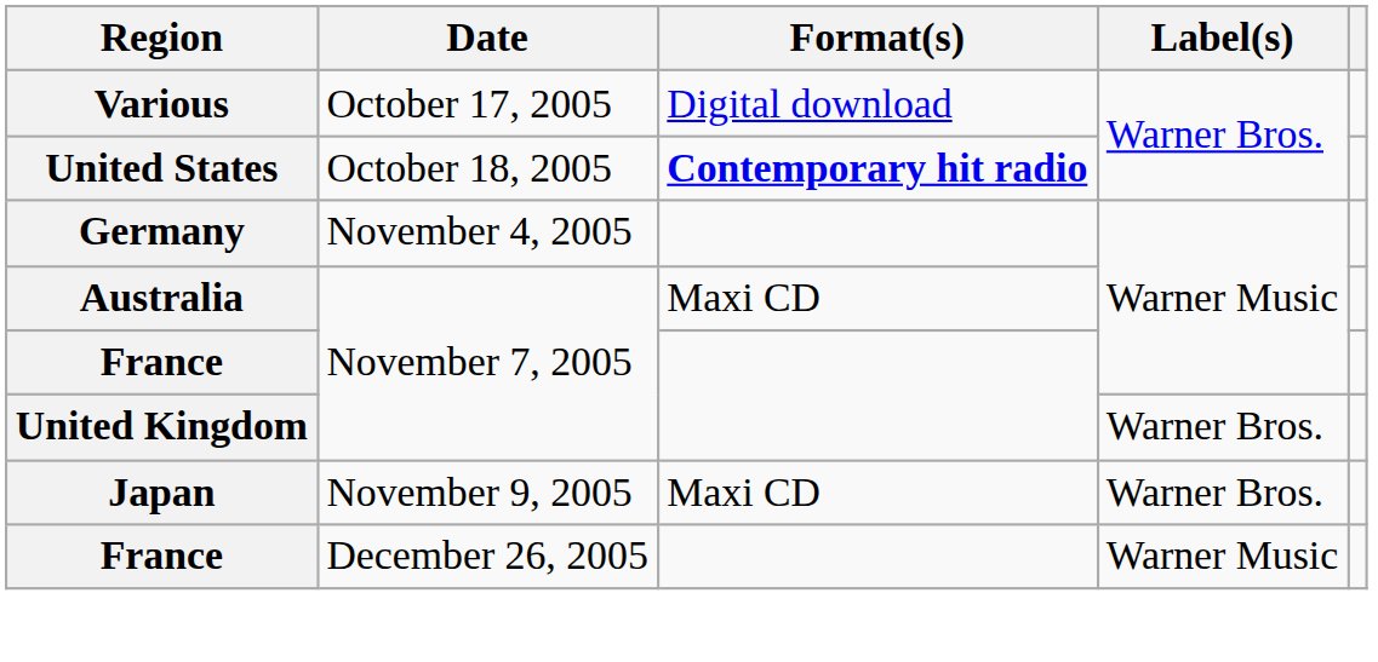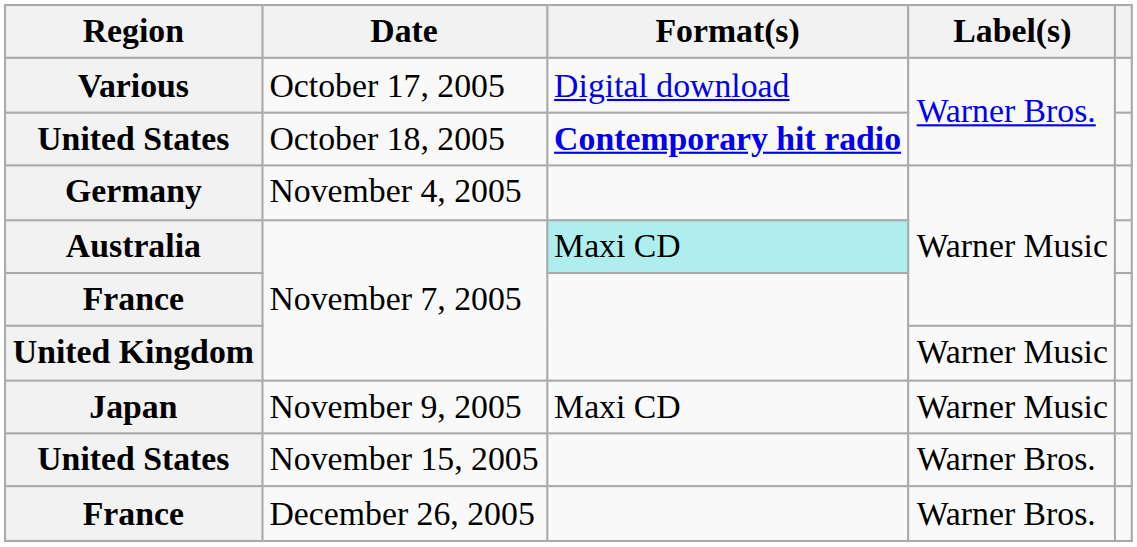Australia | Format(s): no background -> paleturquoise background
United Kingdom | Label(s): Warner Bros. -> Warner Music
Japan | Label(s): Warner Bros. -> Warner Music
+ row: United States | November 15, 2005 | Warner Bros.
France / December 26, 2005 | Label(s): Warner Music -> Warner Bros.
